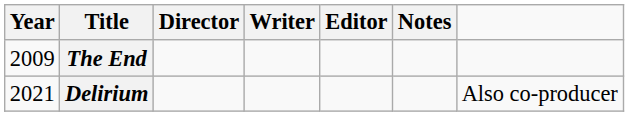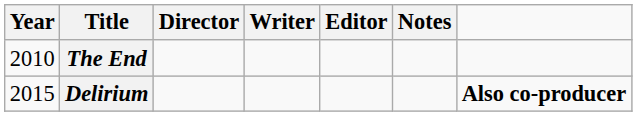The End | Year: 2009 -> 2010
Delirium | Year: 2021 -> 2015
Delirium | column 7: normal -> bold
